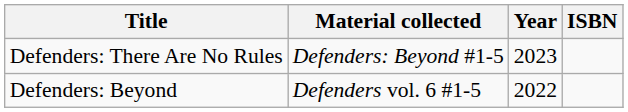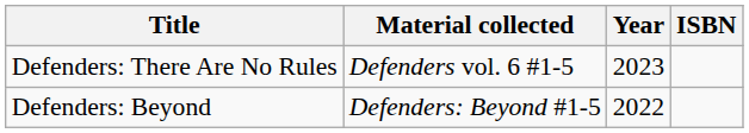Defenders: There Are No Rules | Material collected: Defenders: Beyond #1-5 -> Defenders vol. 6 #1-5
Defenders: Beyond | Material collected: Defenders vol. 6 #1-5 -> Defenders: Beyond #1-5
